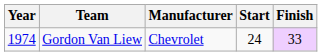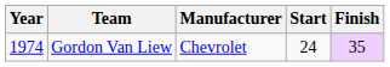Gordon Van Liew | Finish: 33 -> 35
